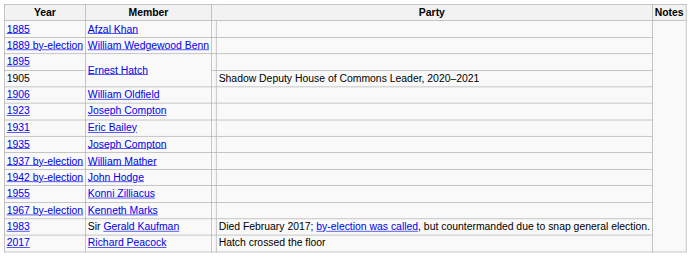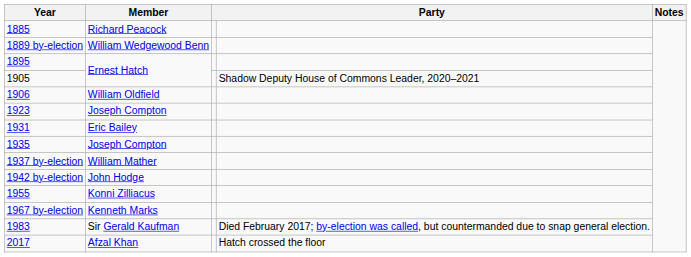1885 | Member: Afzal Khan -> Richard Peacock
2017 | Member: Richard Peacock -> Afzal Khan
